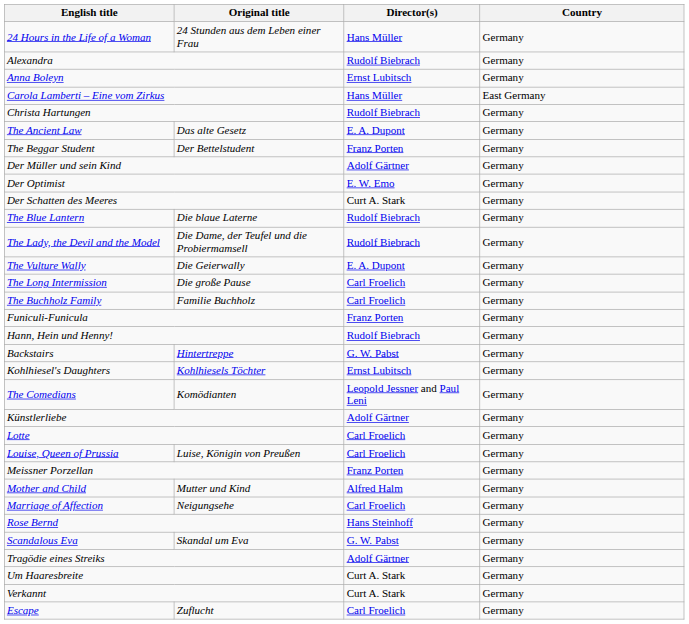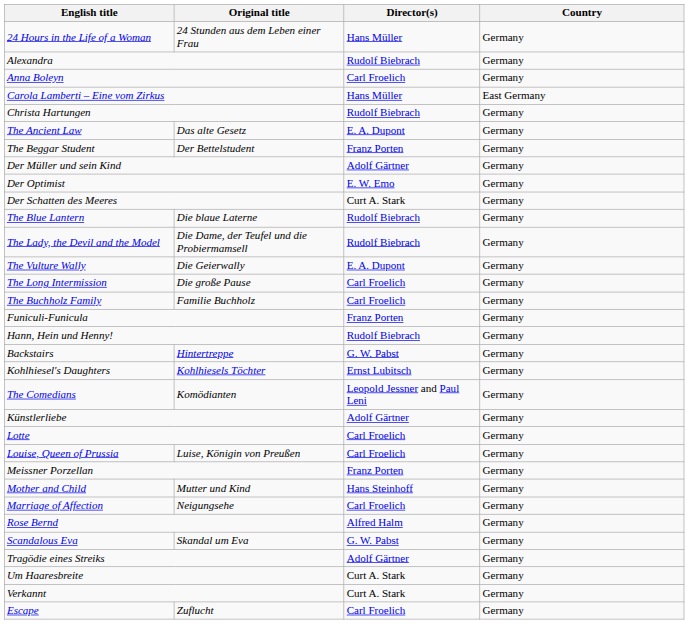Anna Boleyn | Director(s): Ernst Lubitsch -> Carl Froelich
Mother and Child | Director(s): Alfred Halm -> Hans Steinhoff
Rose Bernd | Director(s): Hans Steinhoff -> Alfred Halm
